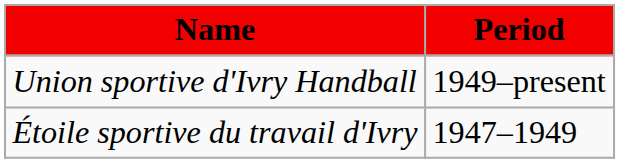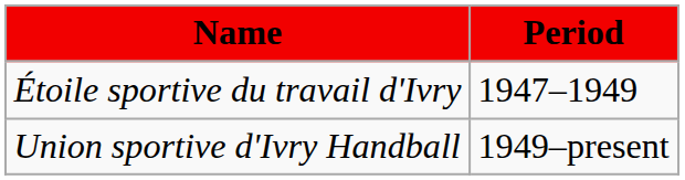rows swapped: Étoile sportive du travail d'Ivry <-> Union sportive d'Ivry Handball
